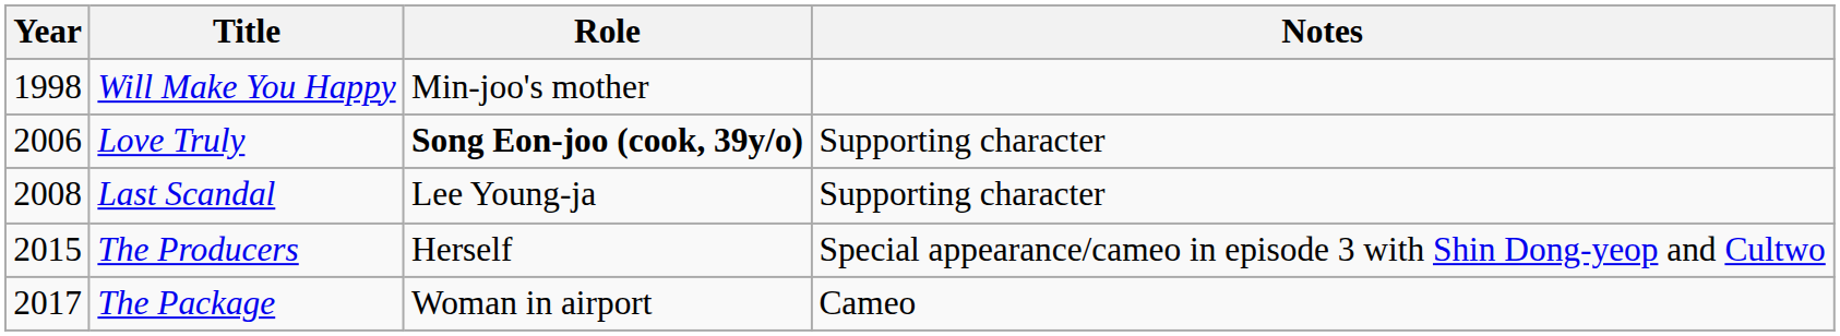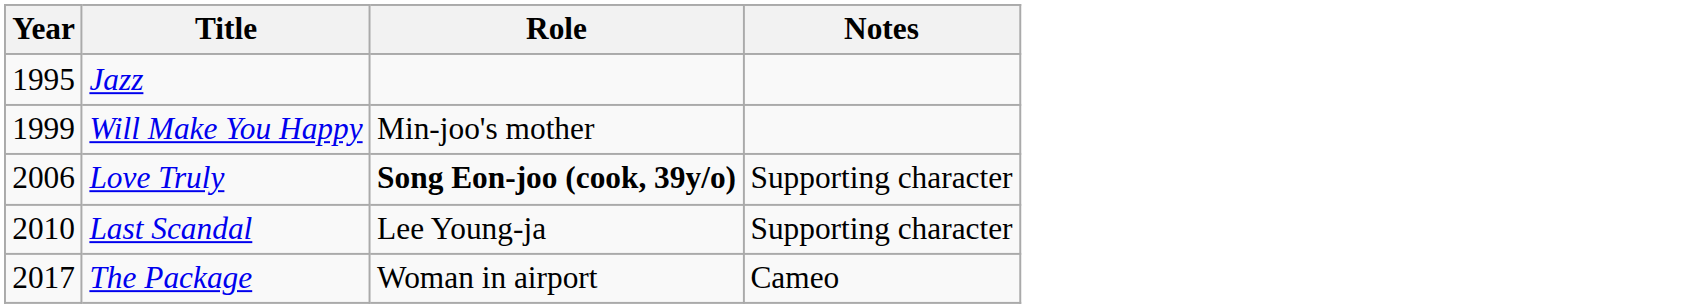+ row: 1995 | Jazz
Will Make You Happy | Year: 1998 -> 1999
Last Scandal | Year: 2008 -> 2010
- row: 2015 | The Producers | Herself | Special appearance/cameo in episode 3 with Shin Dong-yeop and Cultwo
